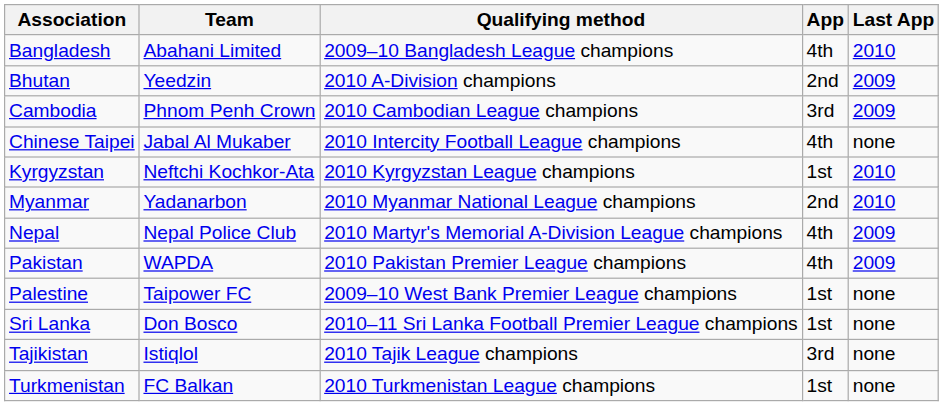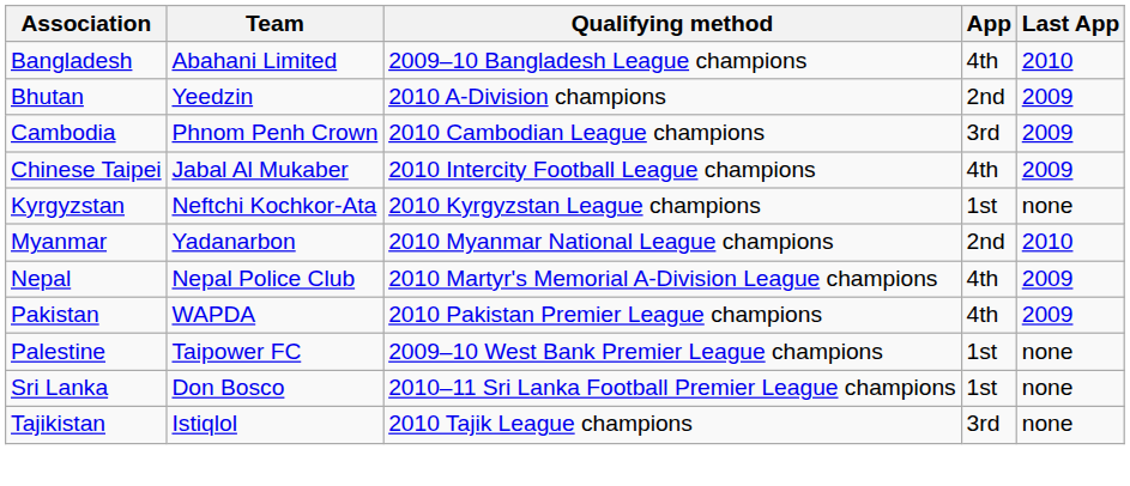Chinese Taipei | Last App: none -> 2009
Kyrgyzstan | Last App: 2010 -> none
- row: Turkmenistan | FC Balkan | 2010 Turkmenistan League champions | 1st | none
